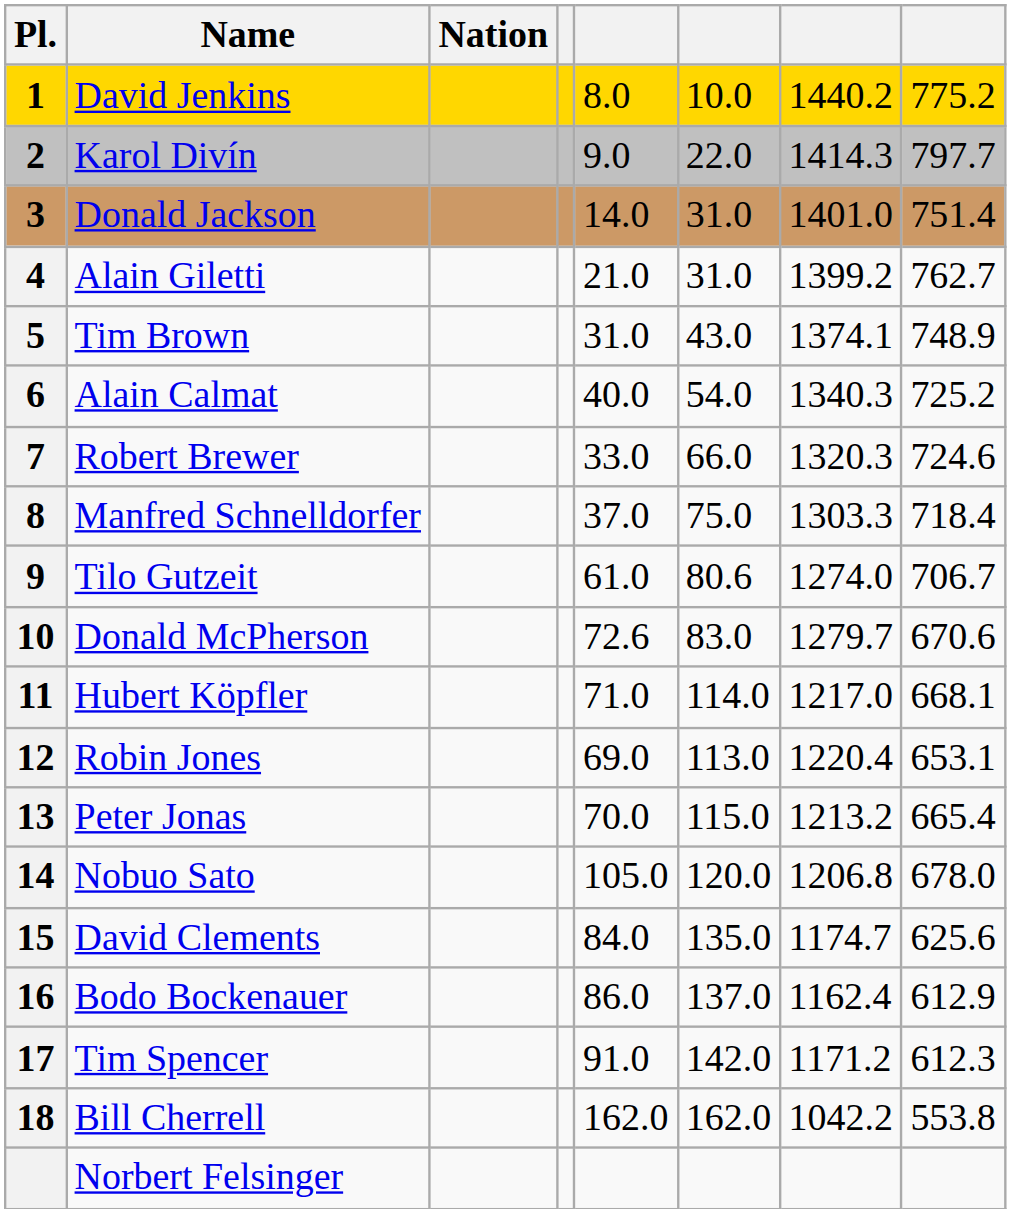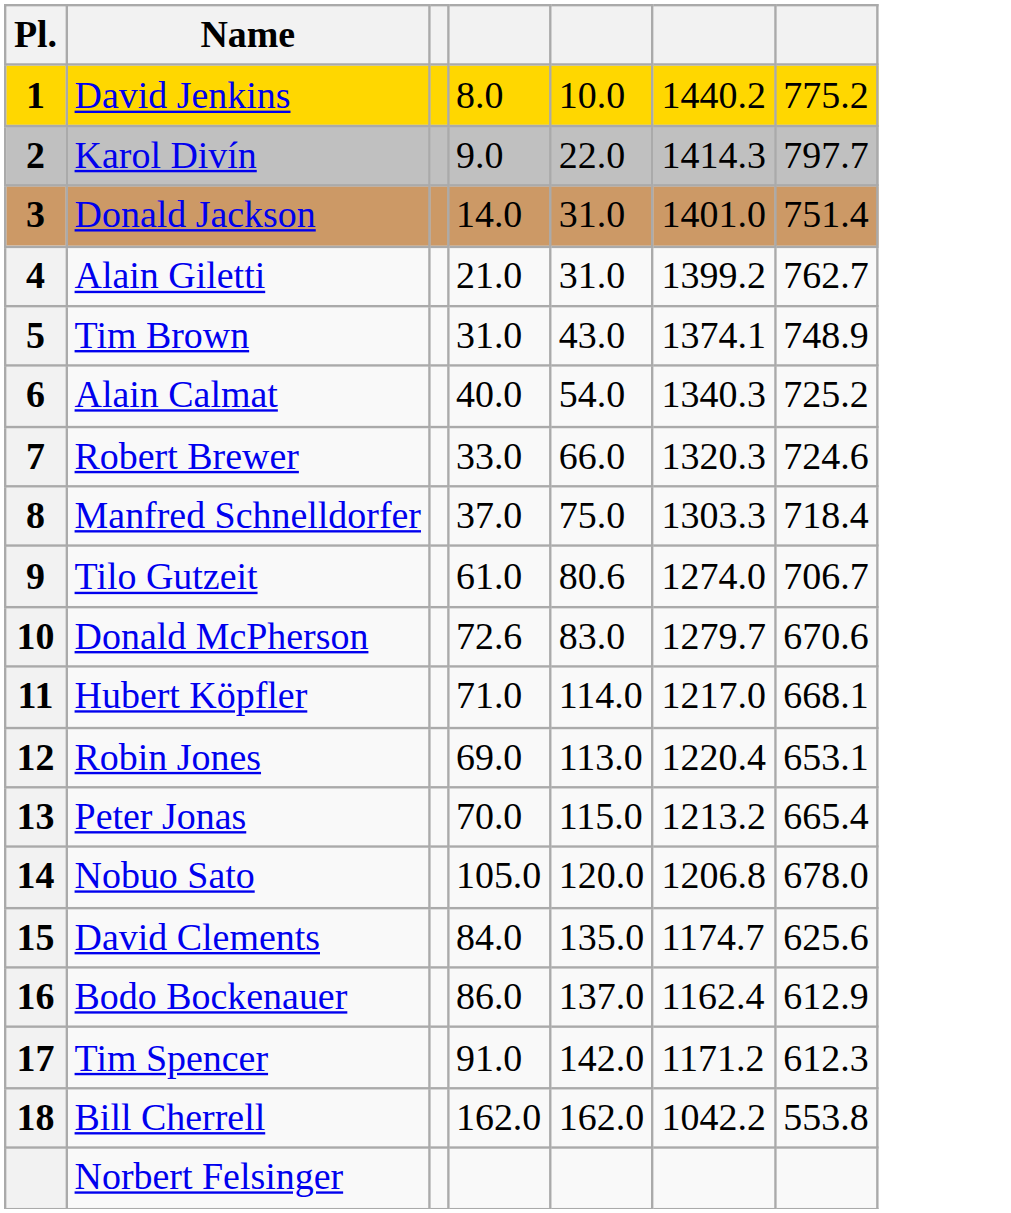- column: Nation
